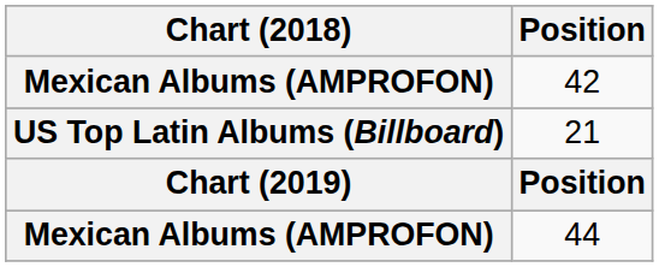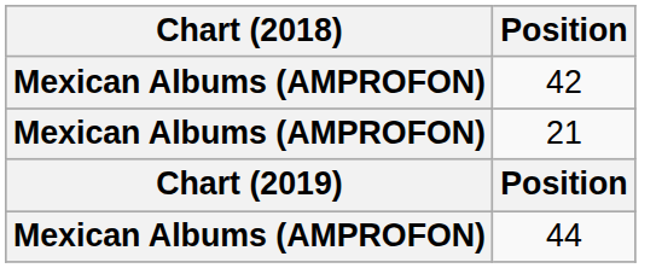21 | Chart (2018): US Top Latin Albums (Billboard) -> Mexican Albums (AMPROFON)
